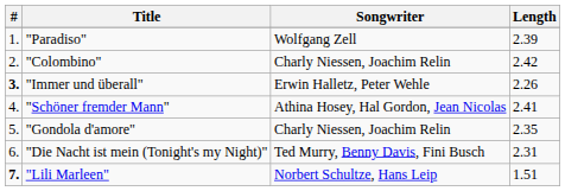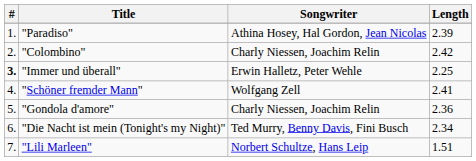"Paradiso" | Songwriter: Wolfgang Zell -> Athina Hosey, Hal Gordon, Jean Nicolas
"Immer und überall" | Length: 2.26 -> 2.25
"Schöner fremder Mann" | Songwriter: Athina Hosey, Hal Gordon, Jean Nicolas -> Wolfgang Zell
"Gondola d'amore" | Length: 2.35 -> 2.36
"Die Nacht ist mein (Tonight's my Night)" | Length: 2.31 -> 2.34
"Lili Marleen" | #: bold -> normal
